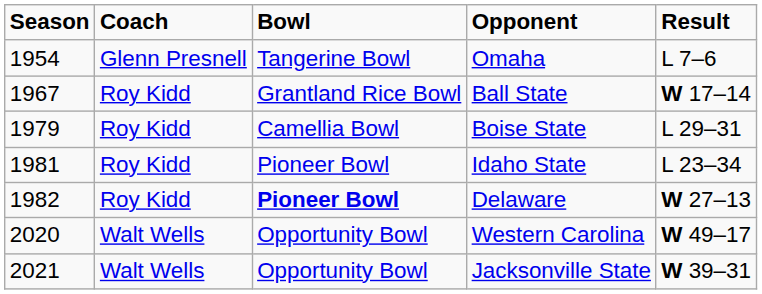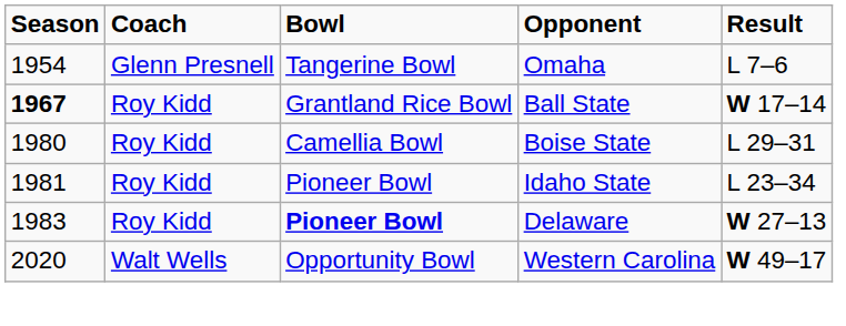Ball State | Season: normal -> bold
Boise State | Season: 1979 -> 1980
Delaware | Season: 1982 -> 1983
- row: 2021 | Walt Wells | Opportunity Bowl | Jacksonville State | W 39–31
